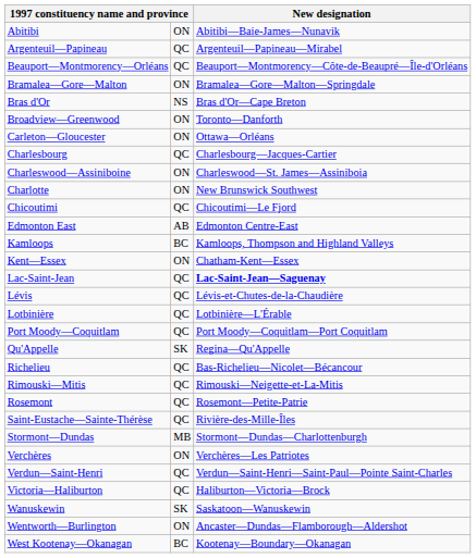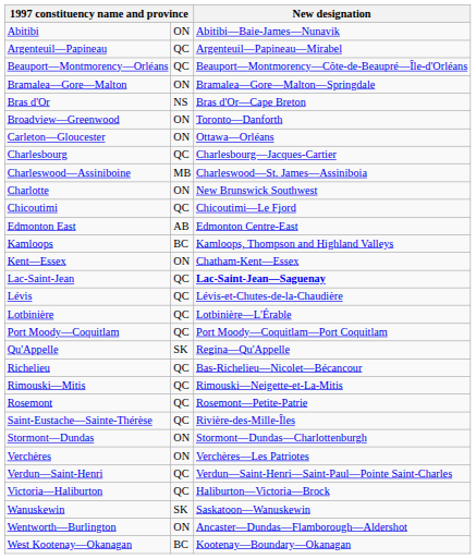Charleswood—Assiniboine | column 2: ON -> MB
Stormont—Dundas | column 2: MB -> ON
